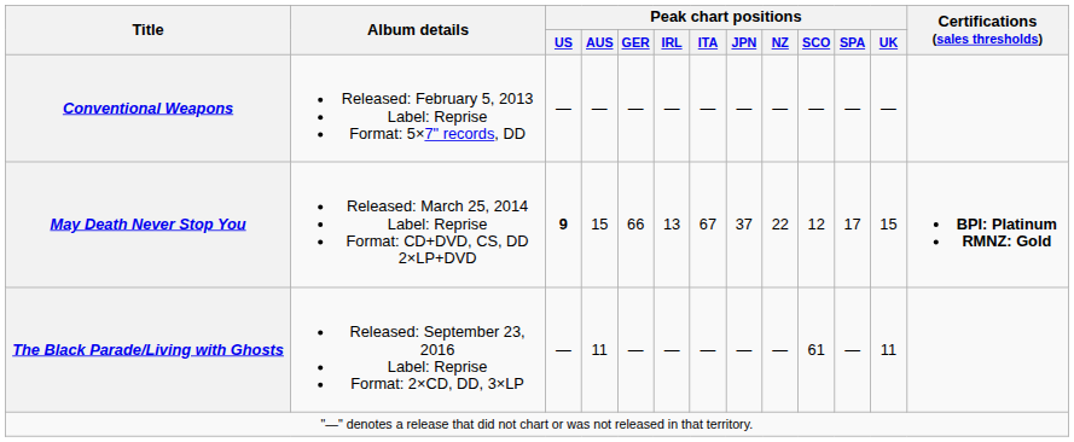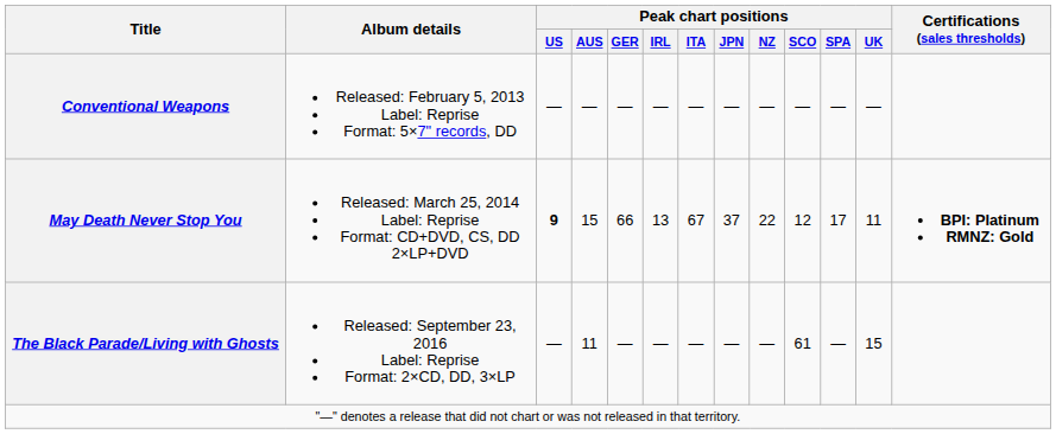May Death Never Stop You | Peak chart positions / UK: 15 -> 11
The Black Parade/Living with Ghosts | Peak chart positions / UK: 11 -> 15
